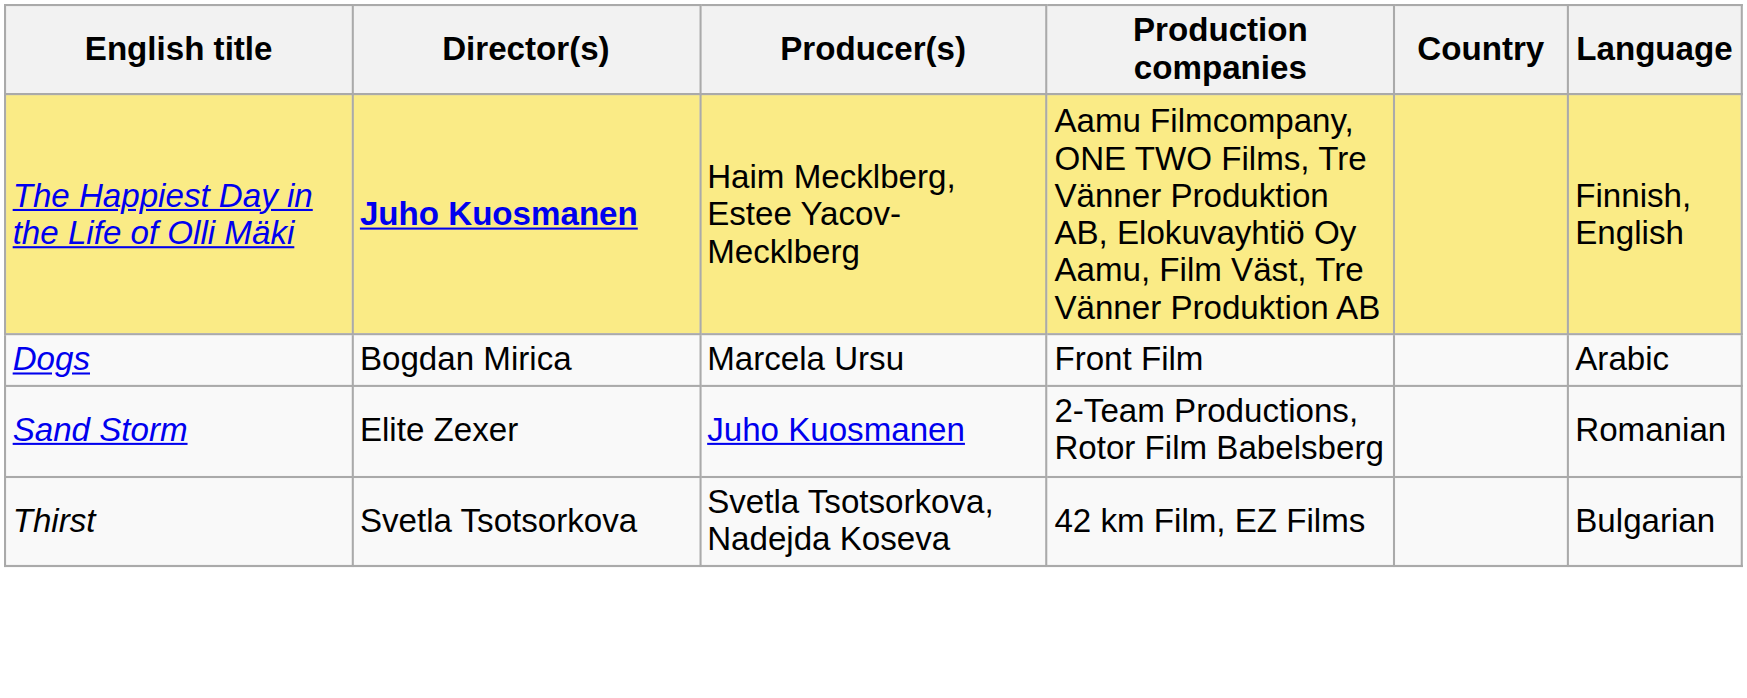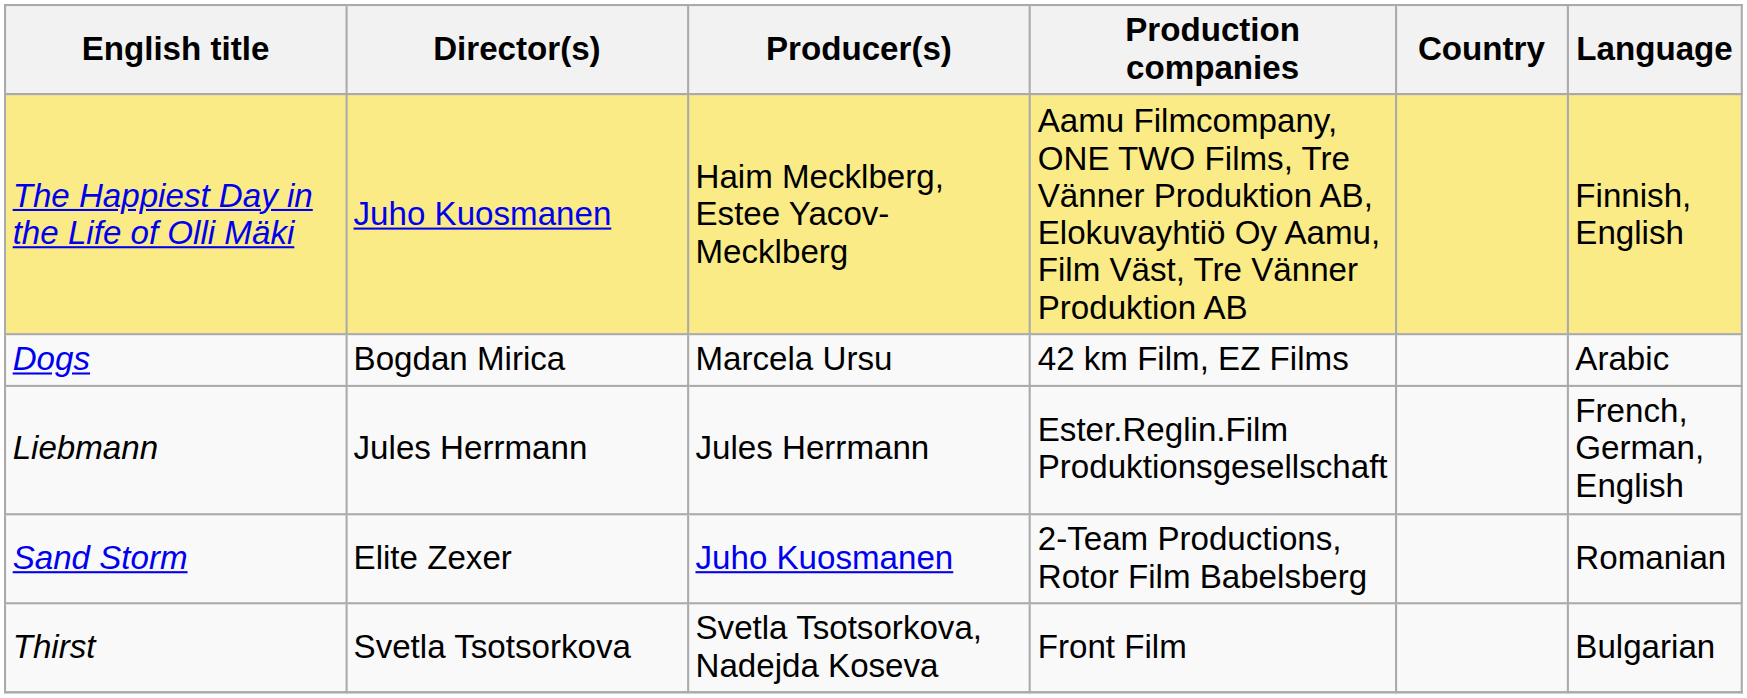The Happiest Day in the Life of Olli Mäki | Director(s): bold -> normal
Dogs | Production companies: Front Film -> 42 km Film, EZ Films
+ row: Liebmann | Jules Herrmann | Jules Herrmann | Ester.Reglin.Film Produktionsgesellschaft | French, German, English
Thirst | Production companies: 42 km Film, EZ Films -> Front Film
